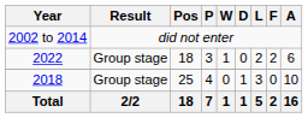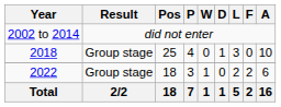rows swapped: 2018 <-> 2022
